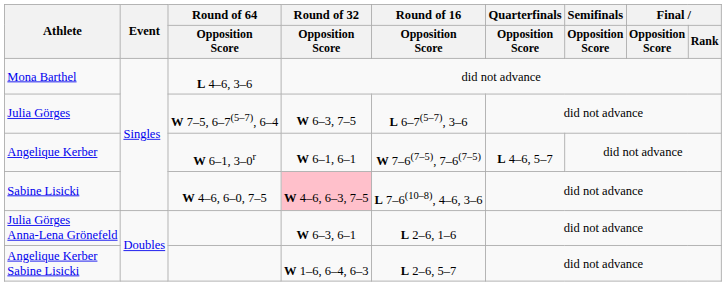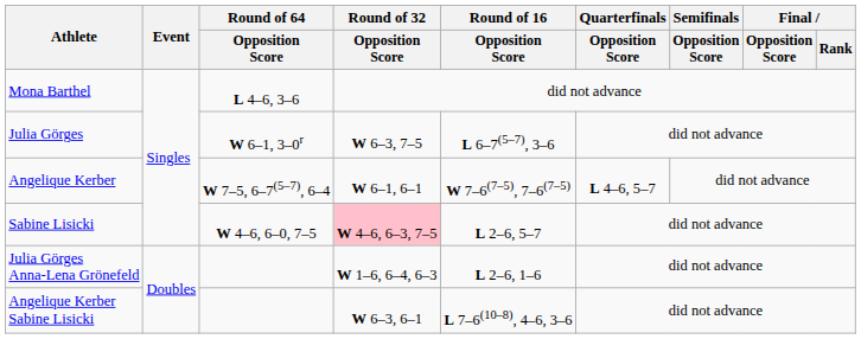Julia Görges | Round of 64 / Opposition Score: W 7–5, 6–7(5–7), 6–4 -> W 6–1, 3–0r
Angelique Kerber | Round of 64 / Opposition Score: W 6–1, 3–0r -> W 7–5, 6–7(5–7), 6–4
Sabine Lisicki | Round of 16 / Opposition Score: L 7–6(10–8), 4–6, 3–6 -> L 2–6, 5–7
Julia Görges Anna-Lena Grönefeld | Round of 32 / Opposition Score: W 6–3, 6–1 -> W 1–6, 6–4, 6–3
Angelique Kerber Sabine Lisicki | Round of 32 / Opposition Score: W 1–6, 6–4, 6–3 -> W 6–3, 6–1
Angelique Kerber Sabine Lisicki | Round of 16 / Opposition Score: L 2–6, 5–7 -> L 7–6(10–8), 4–6, 3–6
